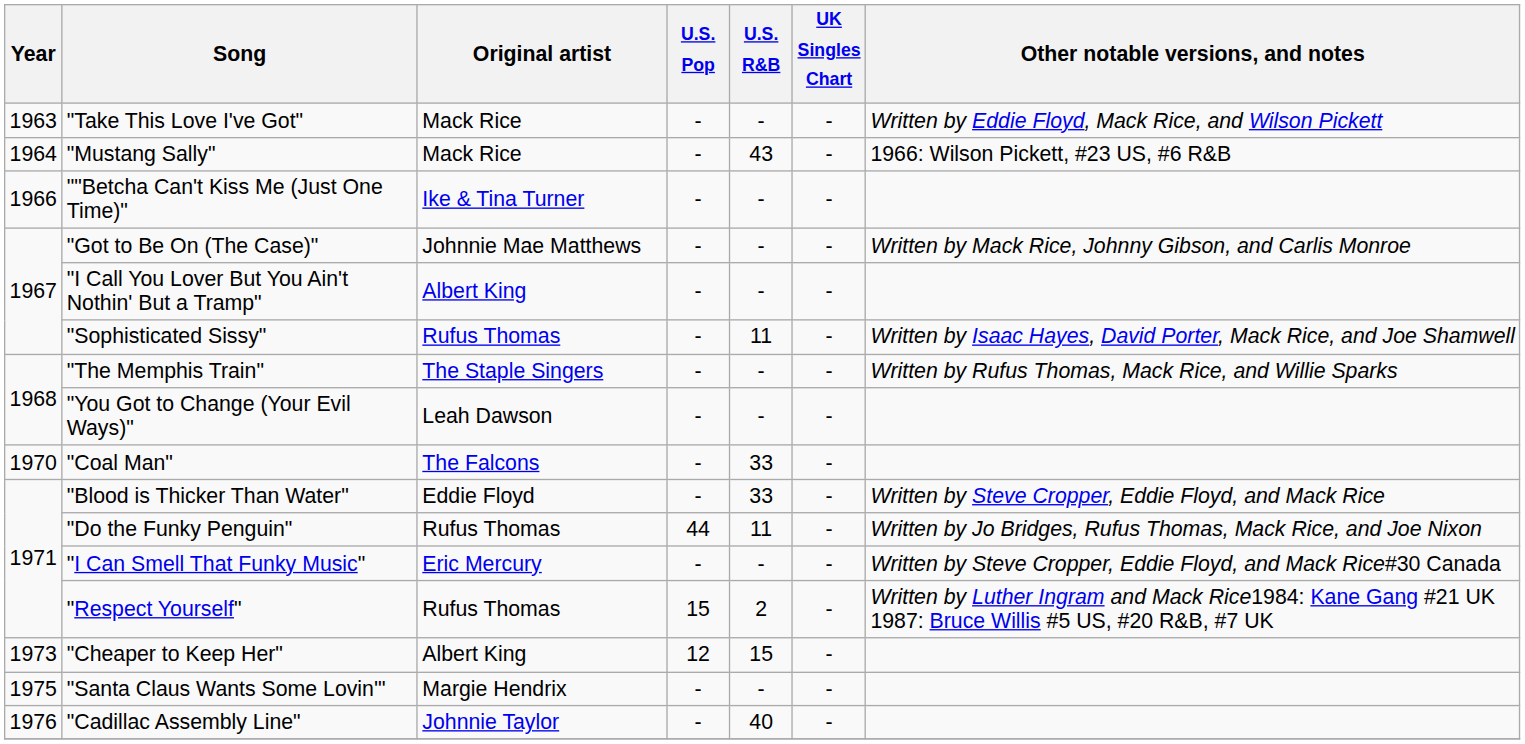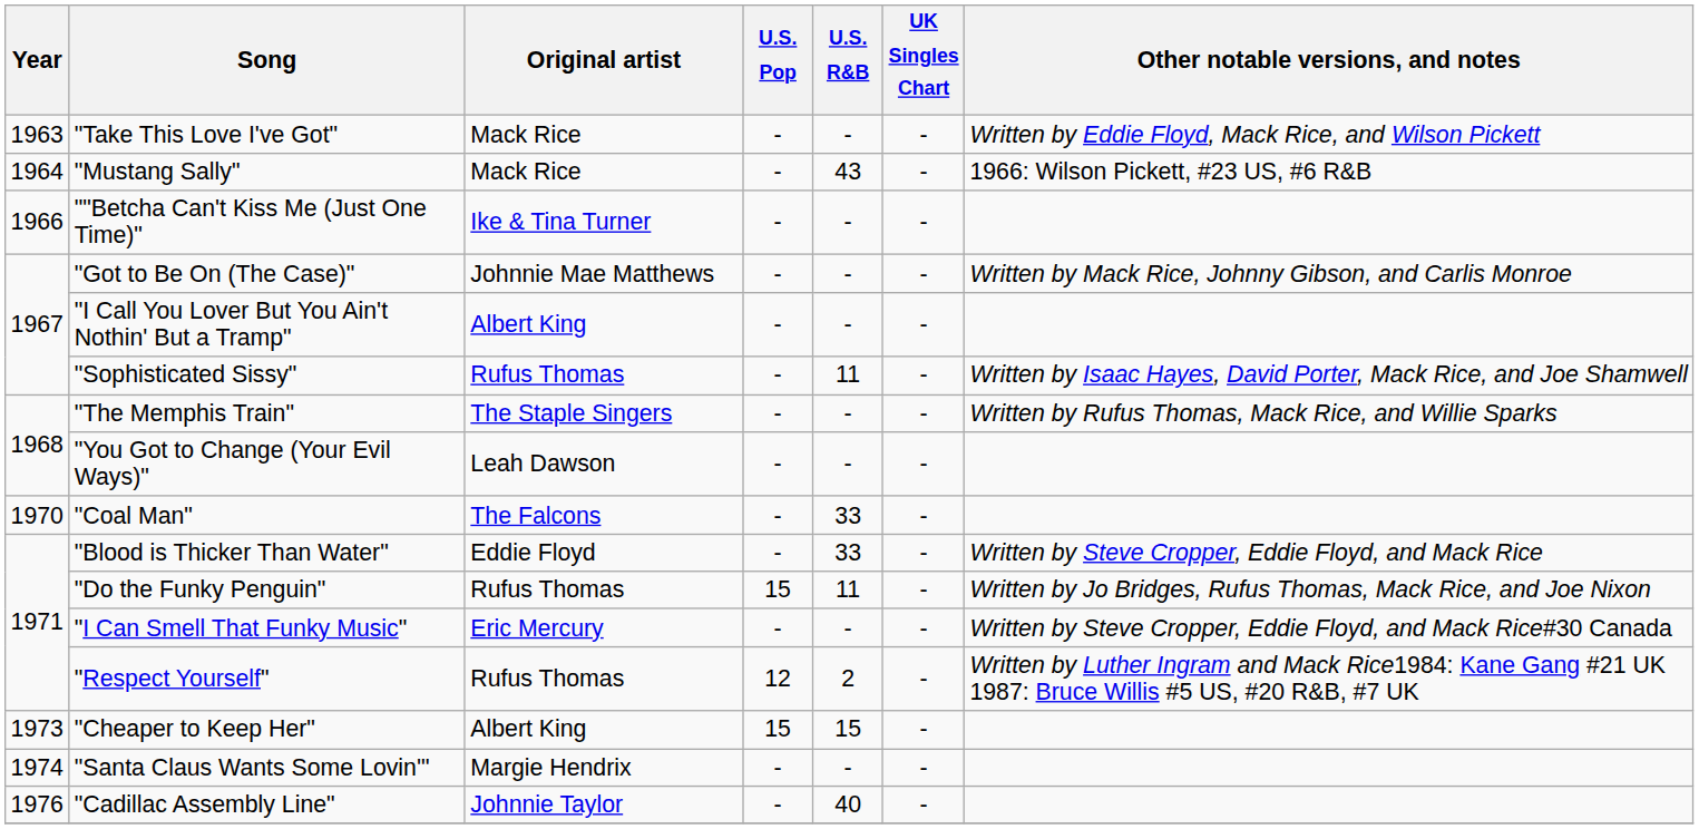"Do the Funky Penguin" | U.S. Pop: 44 -> 15
"Respect Yourself" | U.S. Pop: 15 -> 12
"Cheaper to Keep Her" | U.S. Pop: 12 -> 15
"Santa Claus Wants Some Lovin'" | Year: 1975 -> 1974
